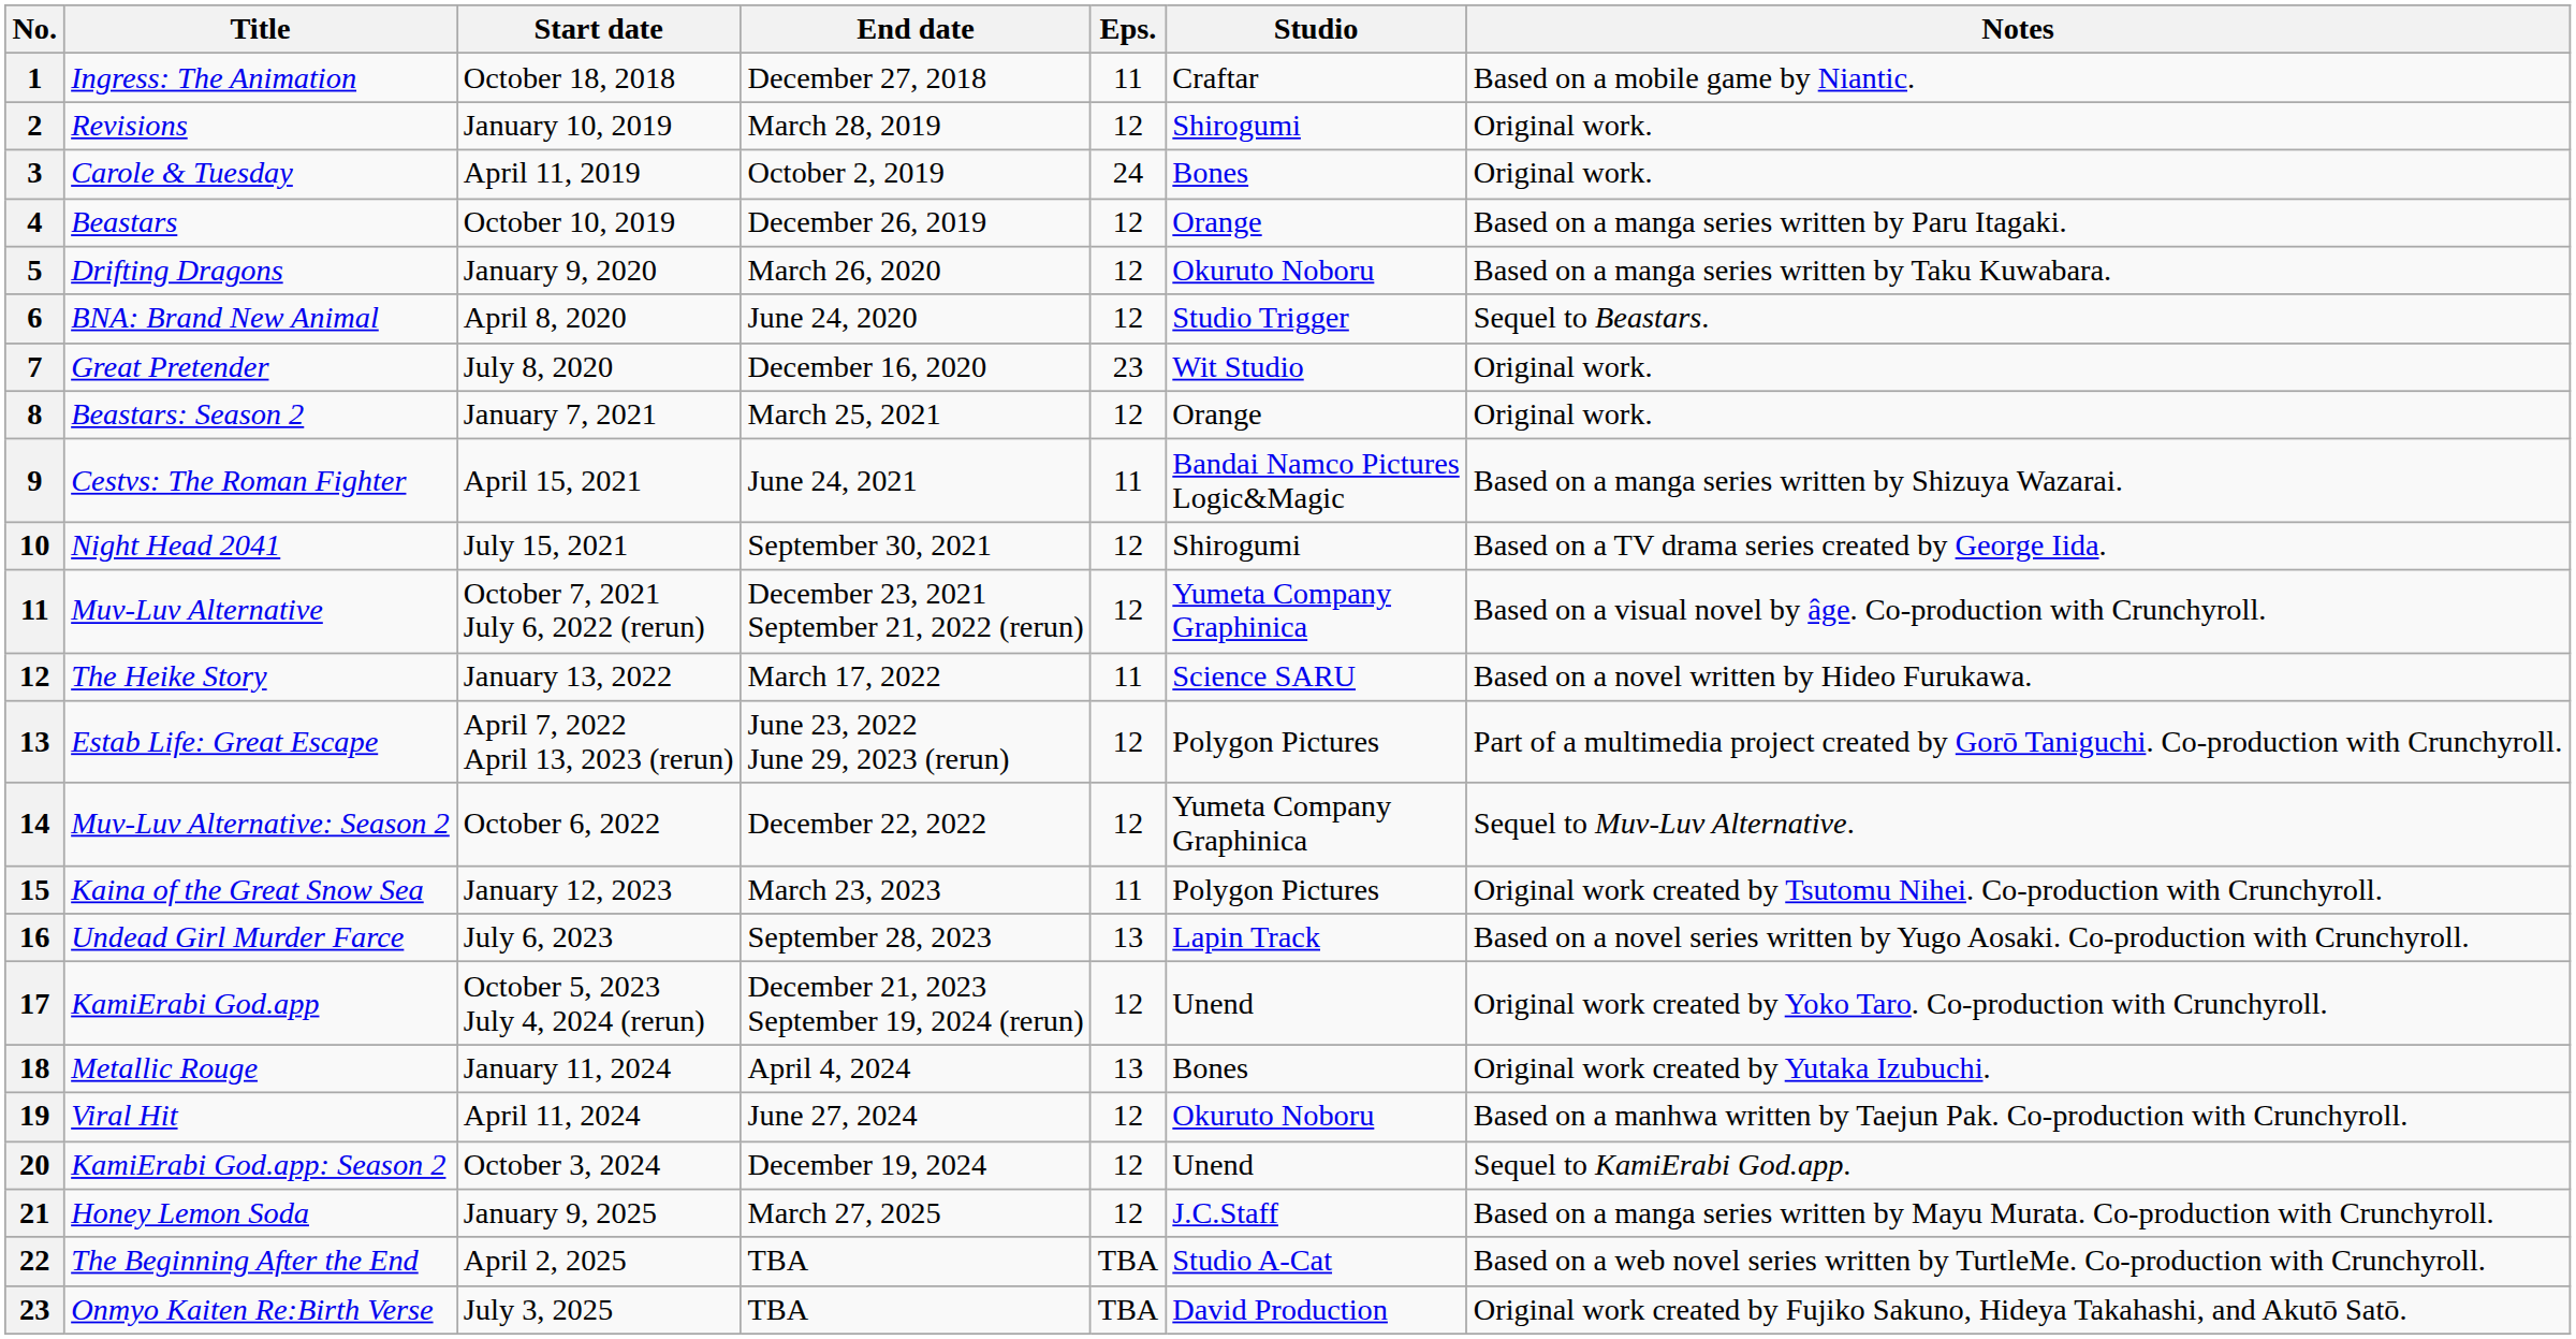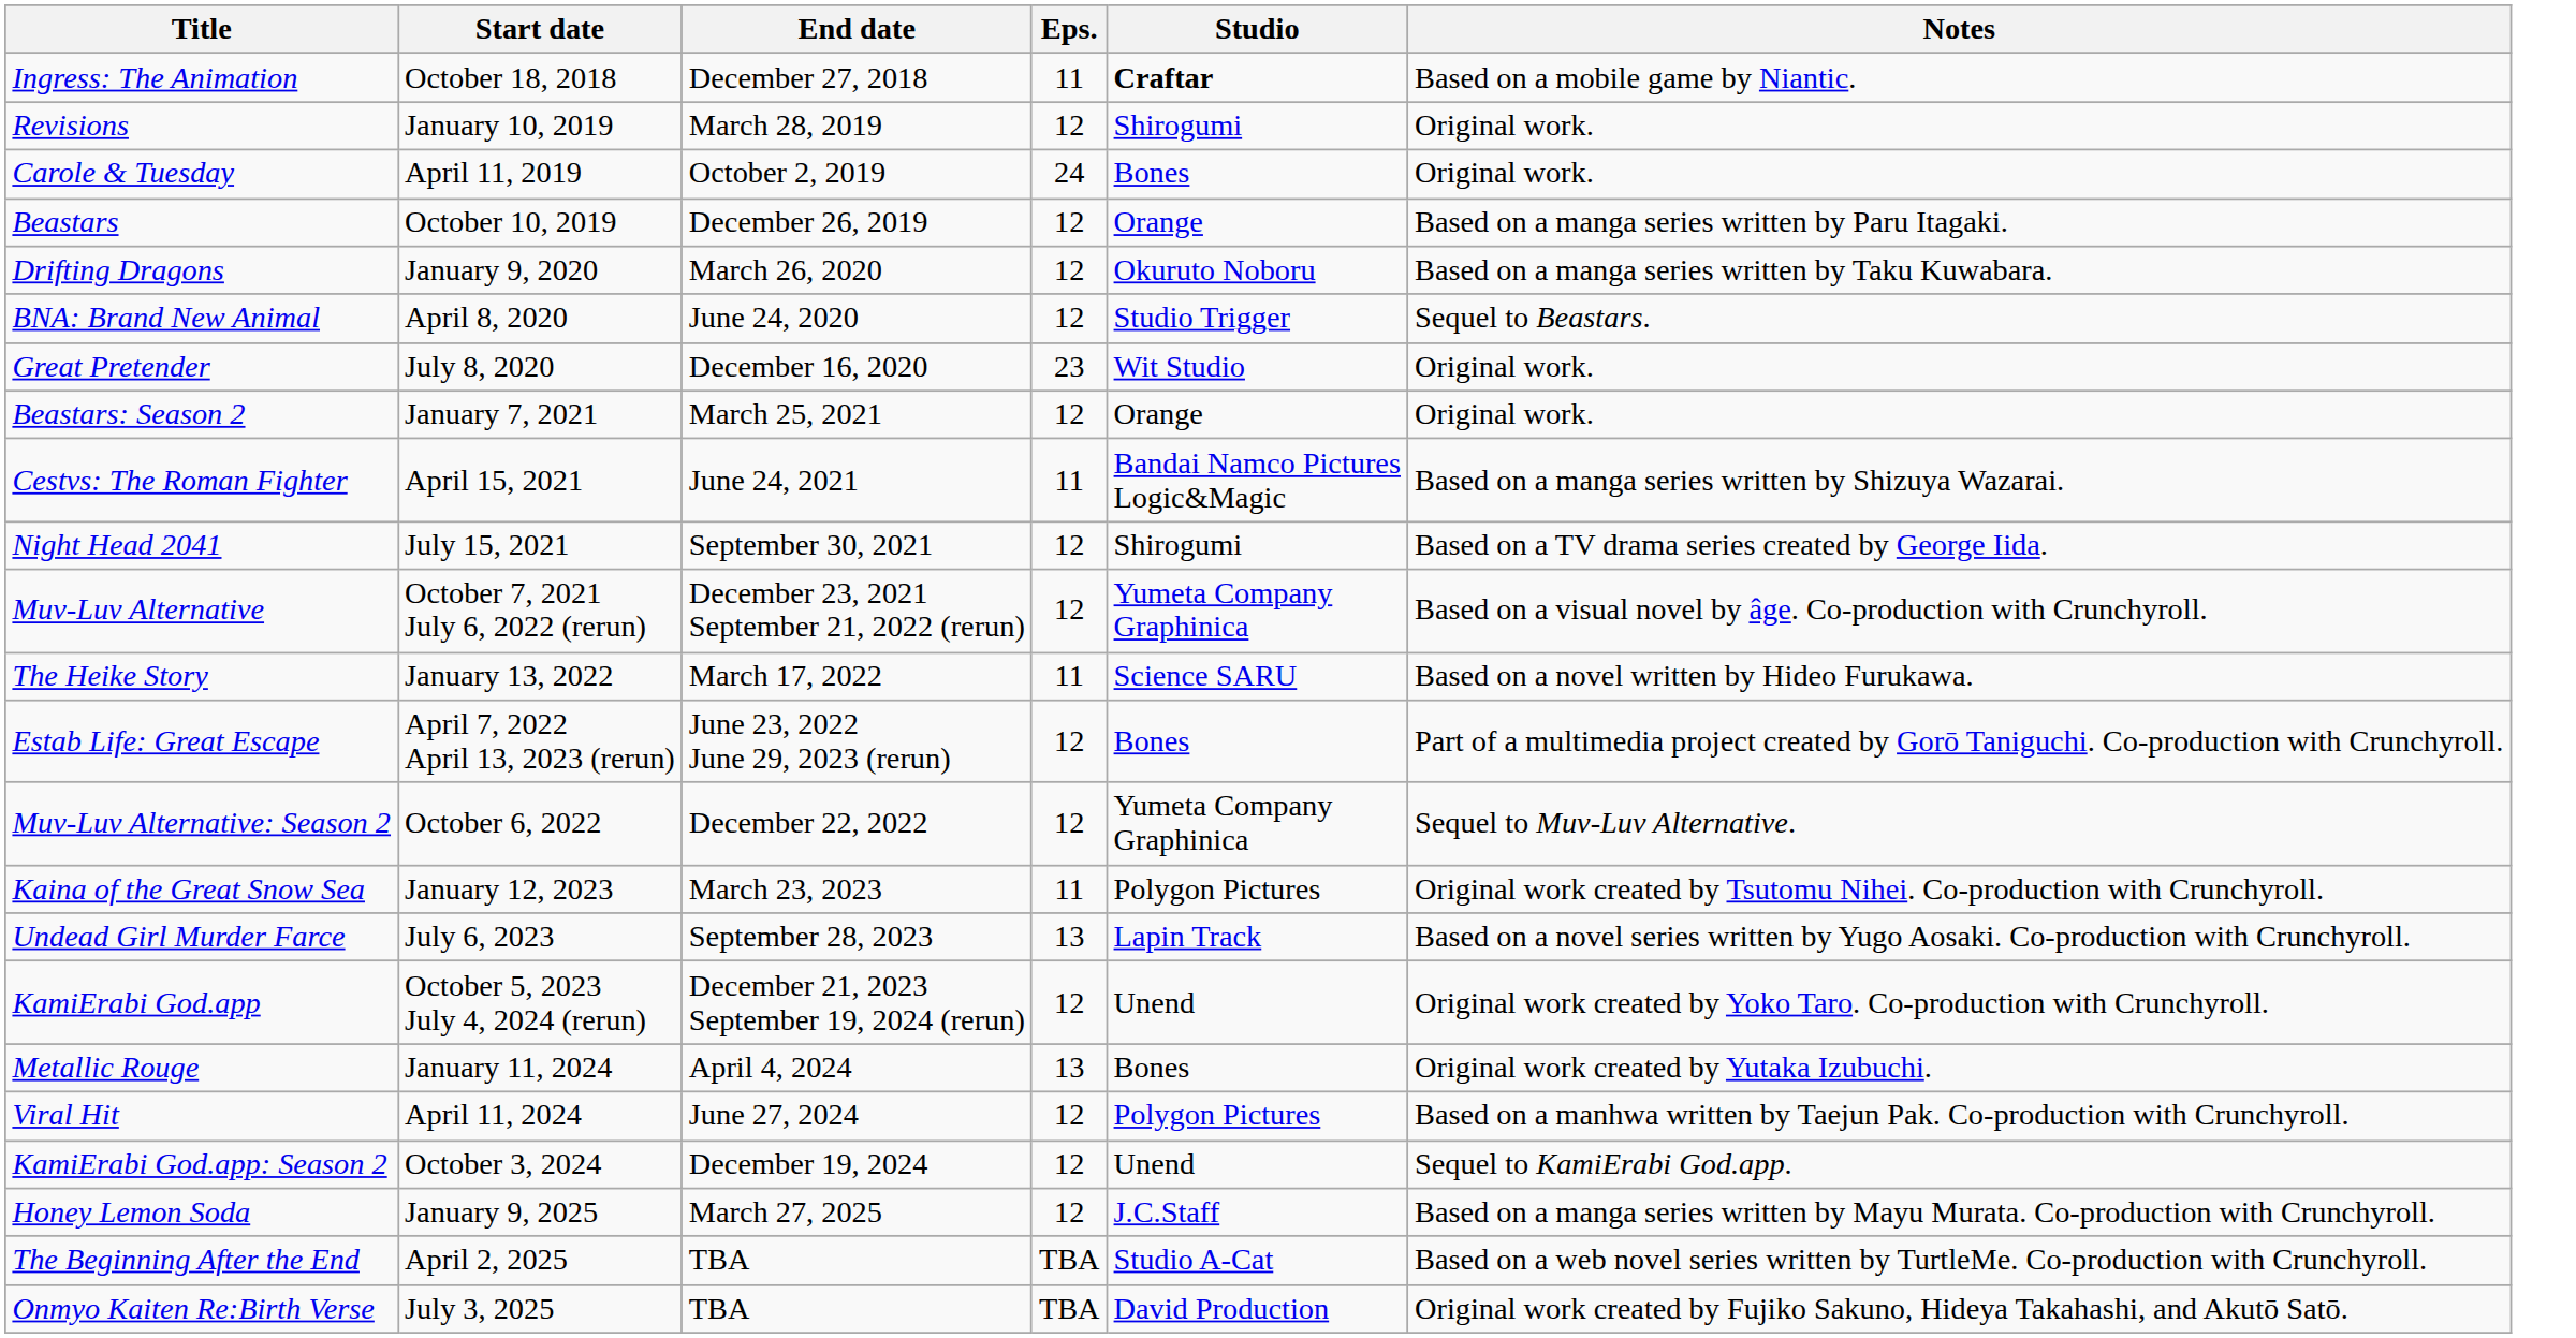- column: No. | 1 | 2 | 3 | 4 | 5 | 6 | 7 | 8 | 9 | 10 | 11 | 12 | 13 | 14 | 15 | 16 | 17 | 18 | 19 | 20 | 21 | 22 | 23
Ingress: The Animation | Studio: normal -> bold
Estab Life: Great Escape | Studio: Polygon Pictures -> Bones
Viral Hit | Studio: Okuruto Noboru -> Polygon Pictures
